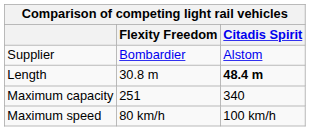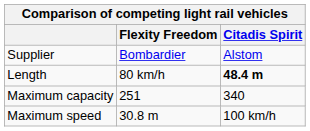Length | Flexity Freedom: 30.8 m -> 80 km/h
Maximum speed | Flexity Freedom: 80 km/h -> 30.8 m
